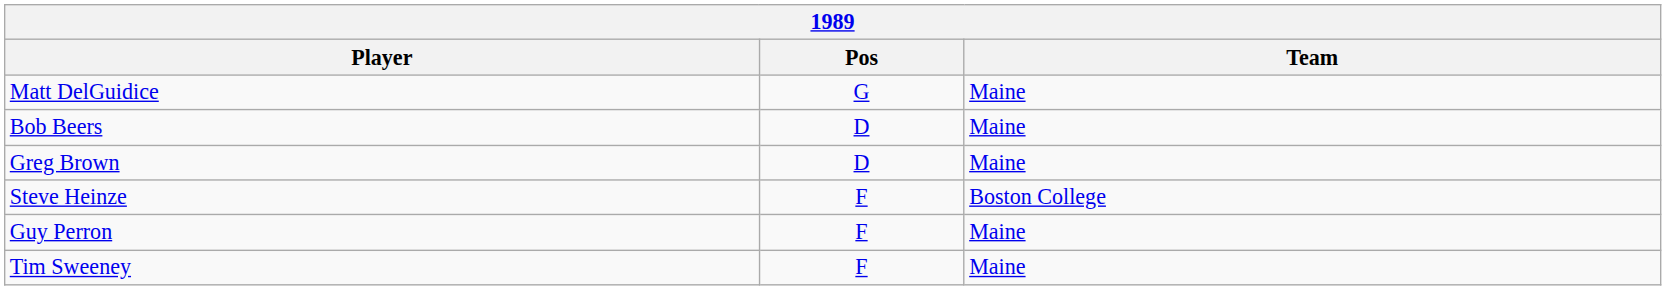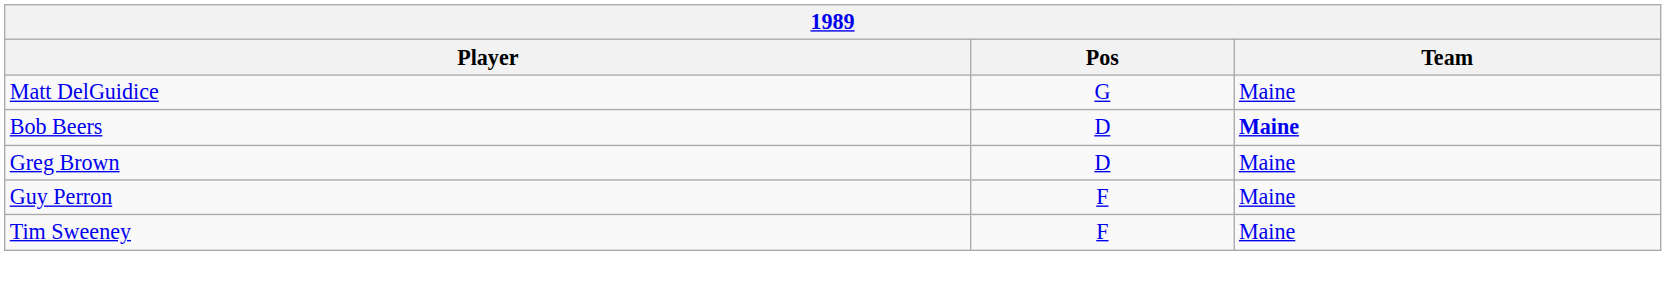Bob Beers | Team: normal -> bold
- row: Steve Heinze | F | Boston College
